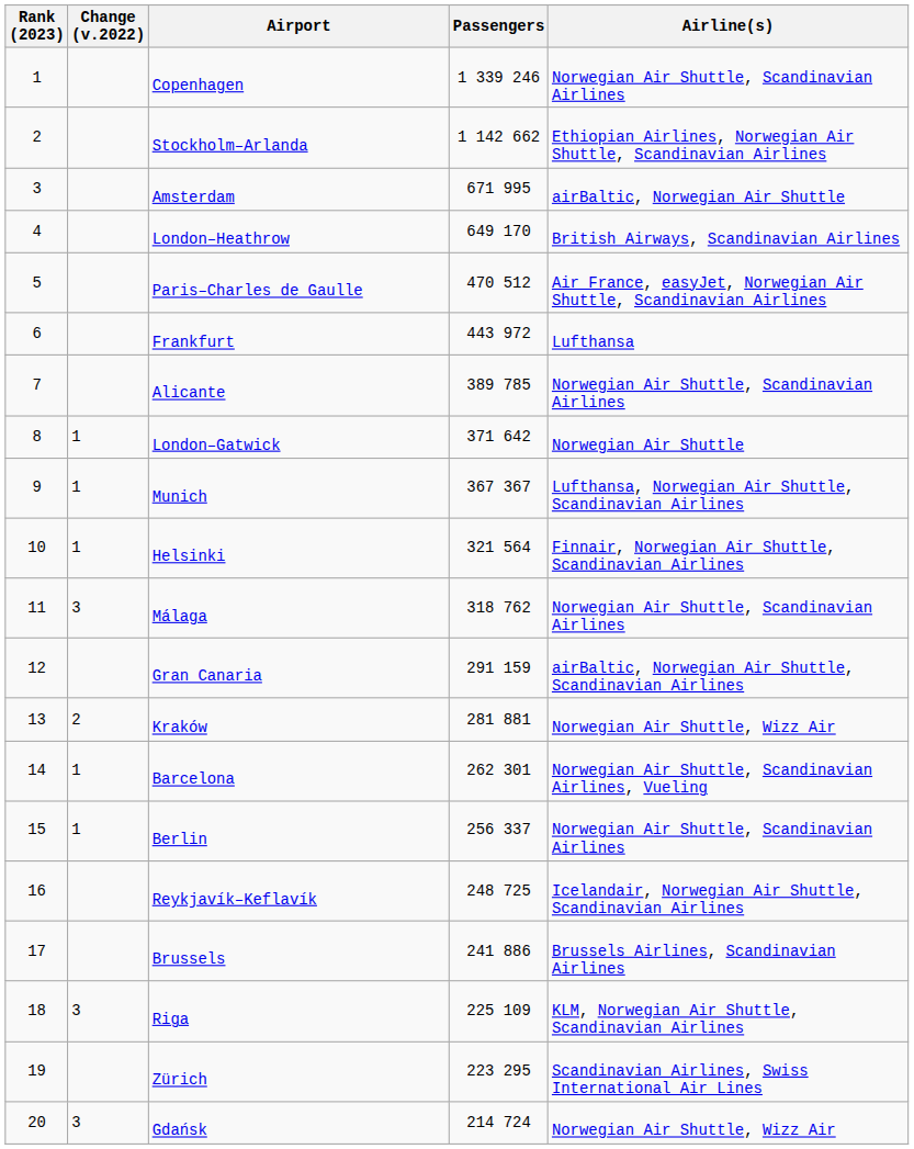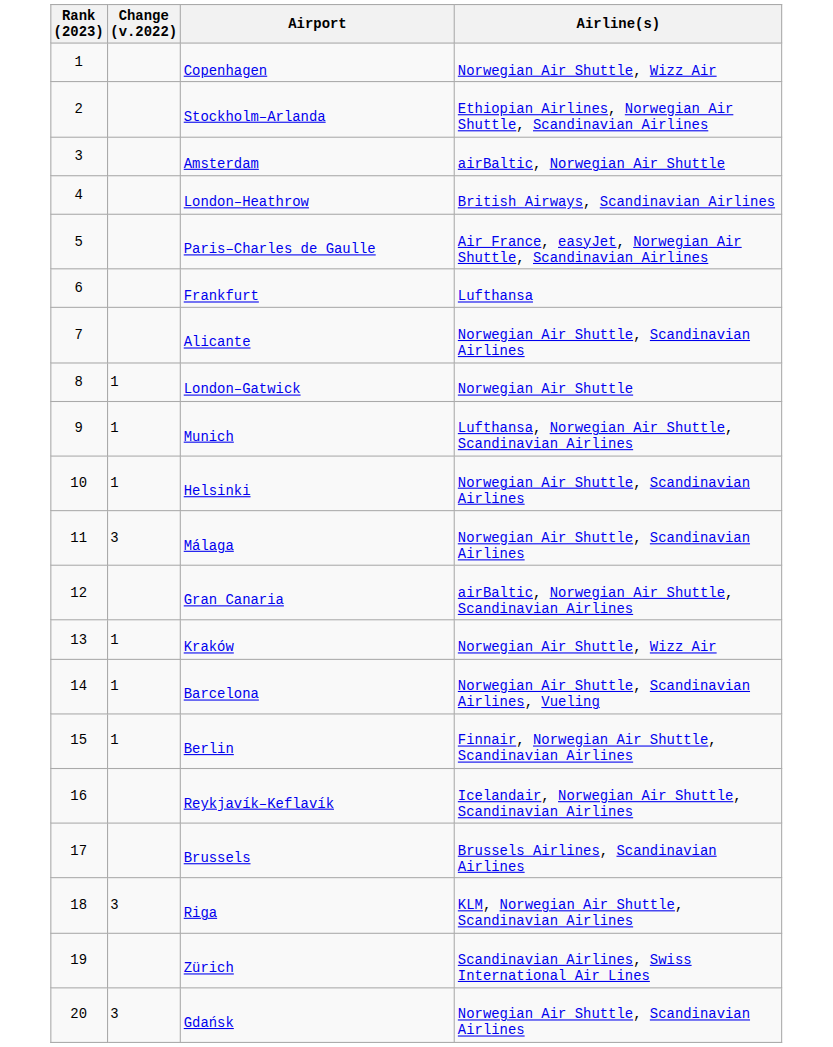- column: Passengers | 1 339 246 | 1 142 662 | 671 995 | 649 170 | 470 512 | 443 972 | 389 785 | 371 642 | 367 367 | 321 564 | 318 762 | 291 159 | 281 881 | 262 301 | 256 337 | 248 725 | 241 886 | 225 109 | 223 295 | 214 724
Copenhagen | Airline(s): Norwegian Air Shuttle, Scandinavian Airlines -> Norwegian Air Shuttle, Wizz Air
Helsinki | Airline(s): Finnair, Norwegian Air Shuttle, Scandinavian Airlines -> Norwegian Air Shuttle, Scandinavian Airlines
Kraków | Change (v.2022): 2 -> 1
Berlin | Airline(s): Norwegian Air Shuttle, Scandinavian Airlines -> Finnair, Norwegian Air Shuttle, Scandinavian Airlines
Gdańsk | Airline(s): Norwegian Air Shuttle, Wizz Air -> Norwegian Air Shuttle, Scandinavian Airlines
